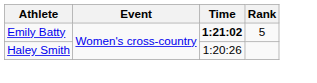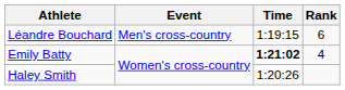+ row: Léandre Bouchard | Men's cross-country | 1:19:15 | 6
Emily Batty | Rank: 5 -> 4
